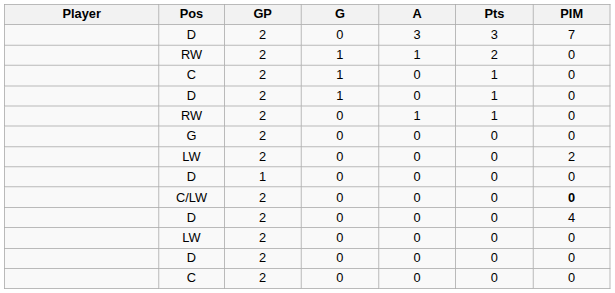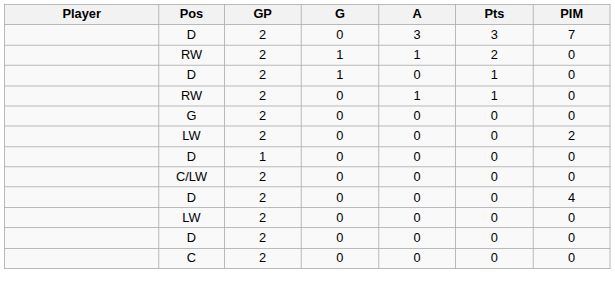- row: C | 2 | 1 | 0 | 1 | 0
C/LW | PIM: bold -> normal
